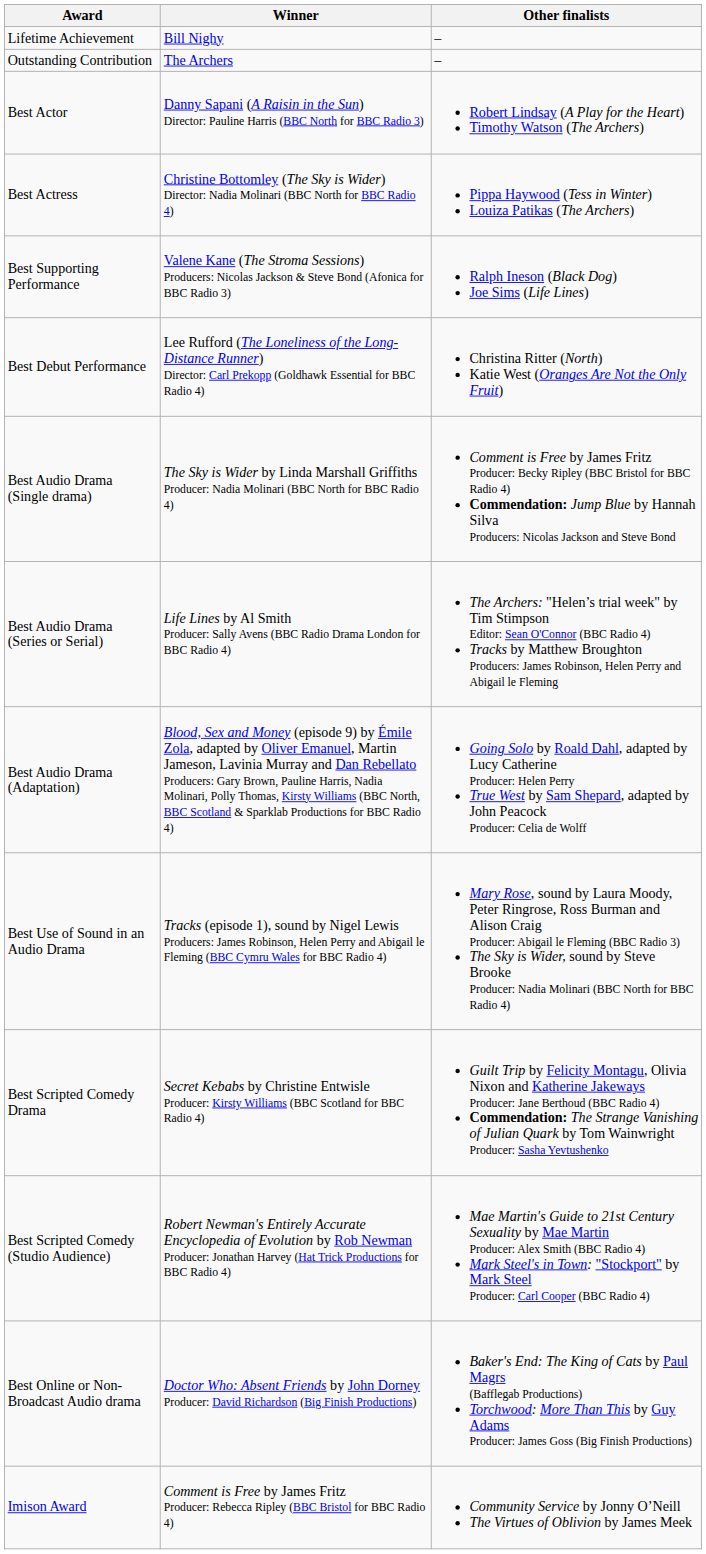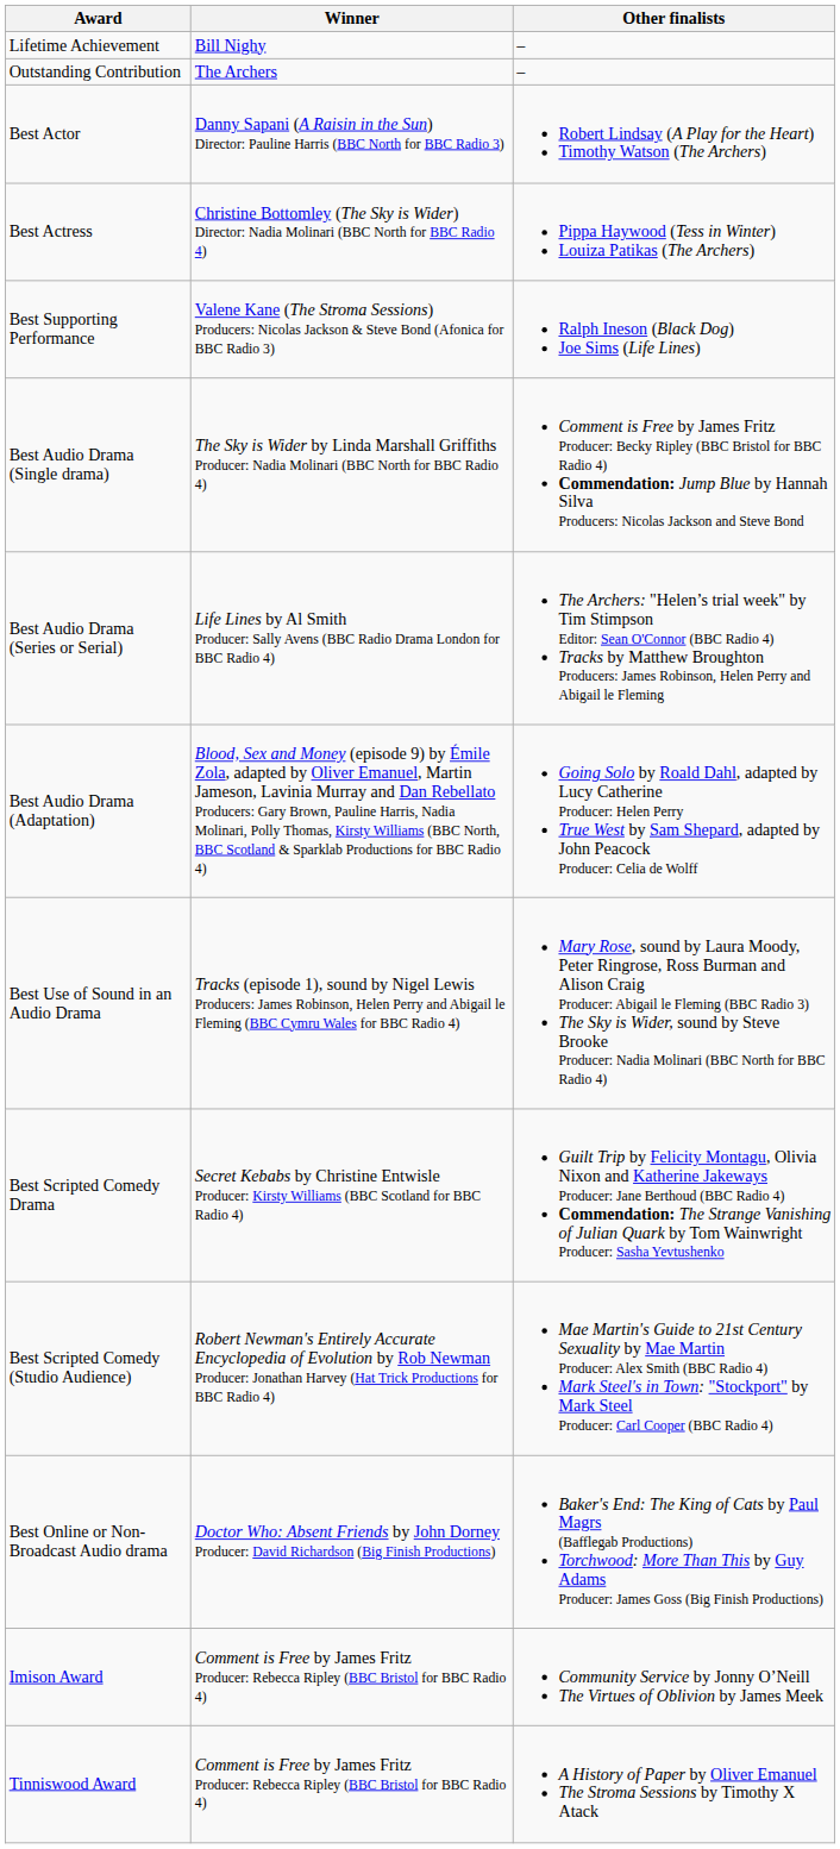- row: Best Debut Performance | Lee Rufford (The Loneliness of the Long-Distance Runner) Director: Carl Prekopp (Goldhawk Essential for BBC Radio 4) | Christina Ritter (North) Katie West (Oranges Are Not the Only Fruit)
+ row: Tinniswood Award | Comment is Free by James Fritz Producer: Rebecca Ripley (BBC Bristol for BBC Radio 4) | A History of Paper by Oliver Emanuel The Stroma Sessions by Timothy X Atack
